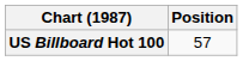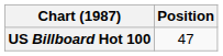US Billboard Hot 100 | Position: 57 -> 47
